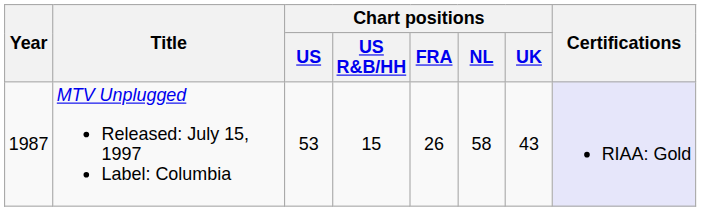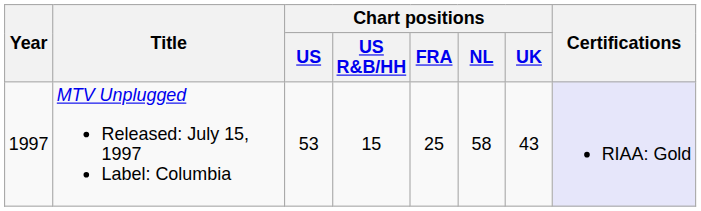MTV Unplugged Released: July 15, 1997 Label: Columbia | Year: 1987 -> 1997
MTV Unplugged Released: July 15, 1997 Label: Columbia | Chart positions / FRA: 26 -> 25
